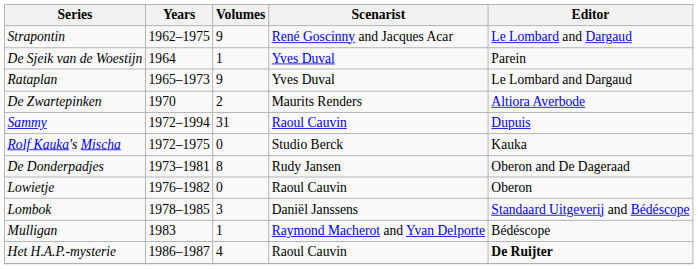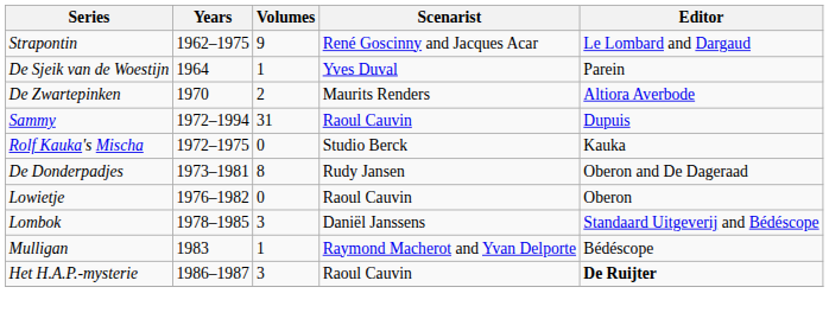- row: Rataplan | 1965–1973 | 9 | Yves Duval | Le Lombard and Dargaud
Het H.A.P.-mysterie | Volumes: 4 -> 3
